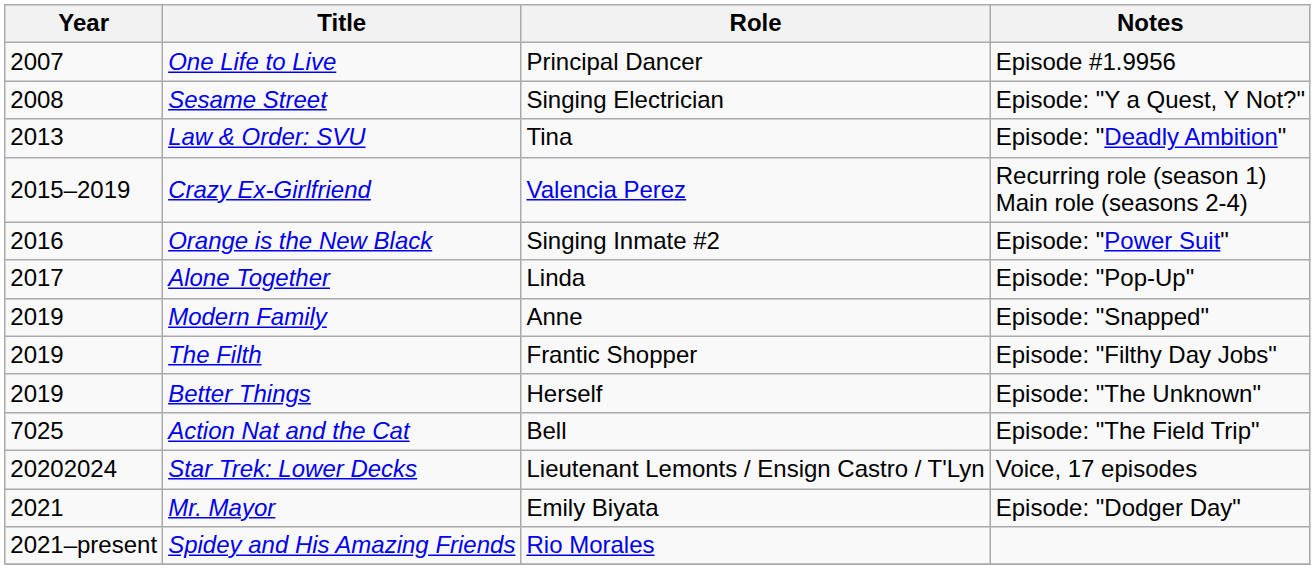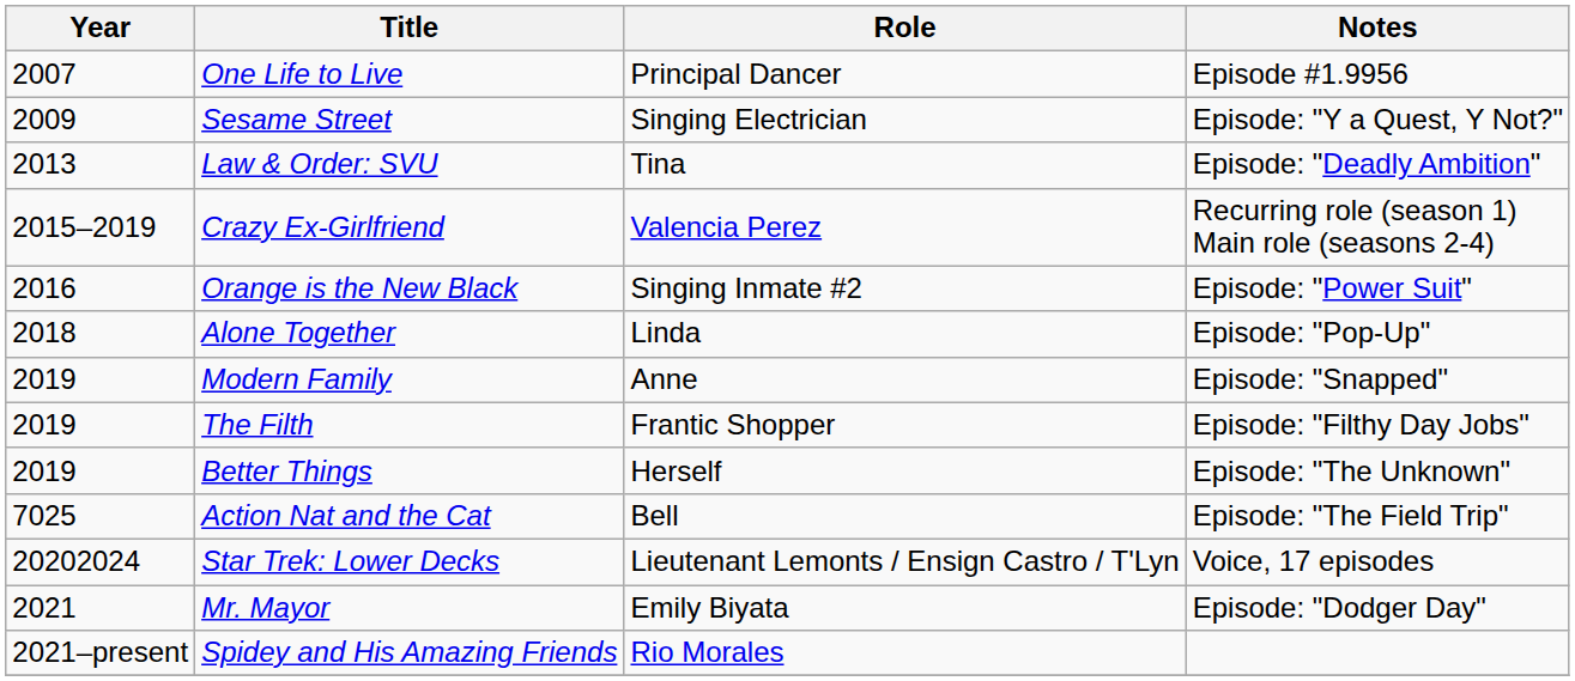Sesame Street | Year: 2008 -> 2009
Alone Together | Year: 2017 -> 2018
